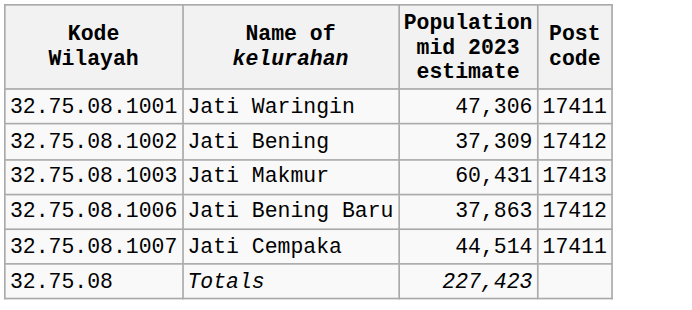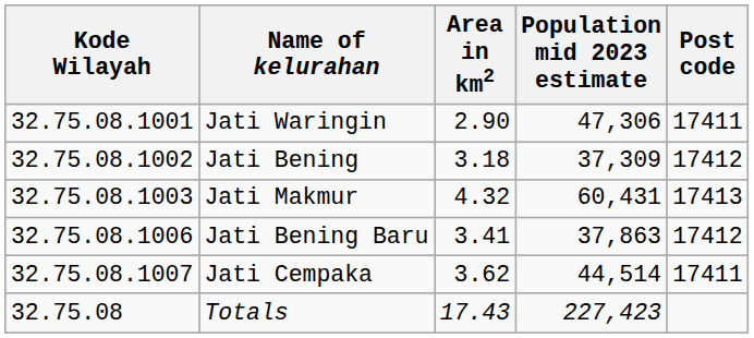+ column: Area in km2 | 2.90 | 3.18 | 4.32 | 3.41 | 3.62 | 17.43
